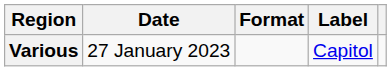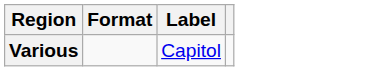- column: Date | 27 January 2023
